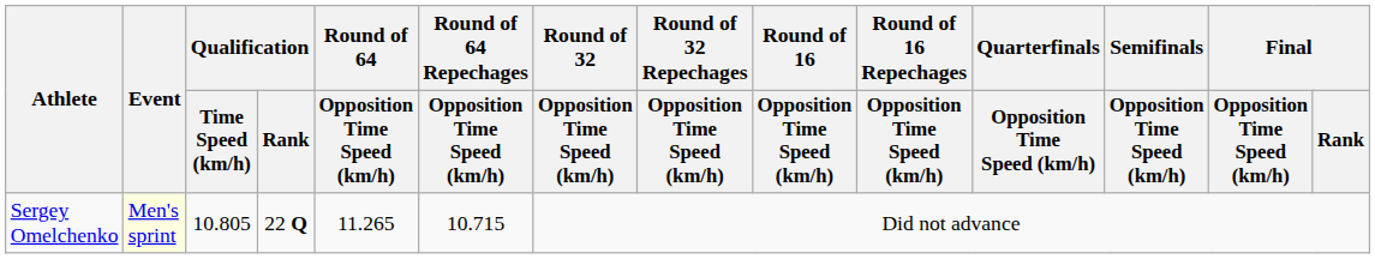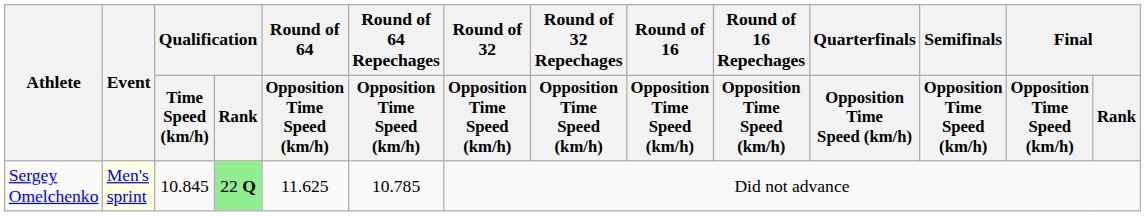Sergey Omelchenko | Qualification / Time Speed (km/h): 10.805 -> 10.845
Sergey Omelchenko | Qualification / Rank: no background -> lightgreen background
Sergey Omelchenko | Round of 64 / Opposition Time Speed (km/h): 11.265 -> 11.625
Sergey Omelchenko | Round of 64 Repechages / Opposition Time Speed (km/h): 10.715 -> 10.785
